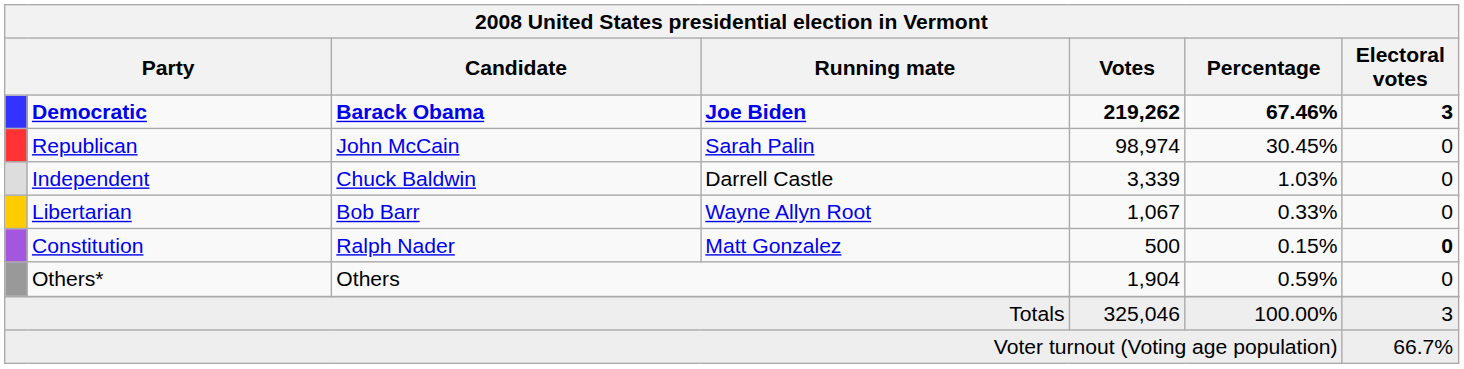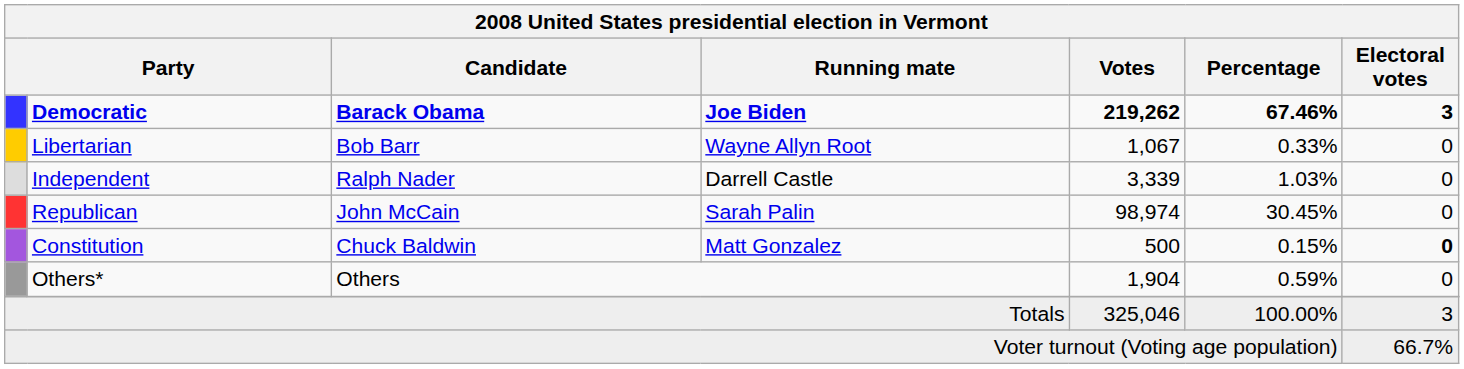rows swapped: Republican <-> Libertarian
Independent | Candidate: Chuck Baldwin -> Ralph Nader
Constitution | Candidate: Ralph Nader -> Chuck Baldwin
